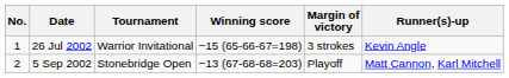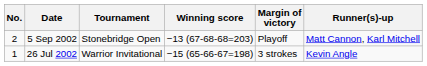rows swapped: 26 Jul 2002 <-> 5 Sep 2002
